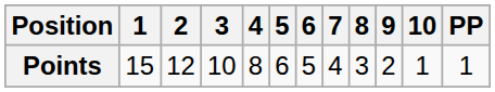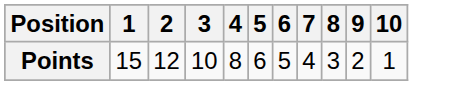- column: PP | 1
